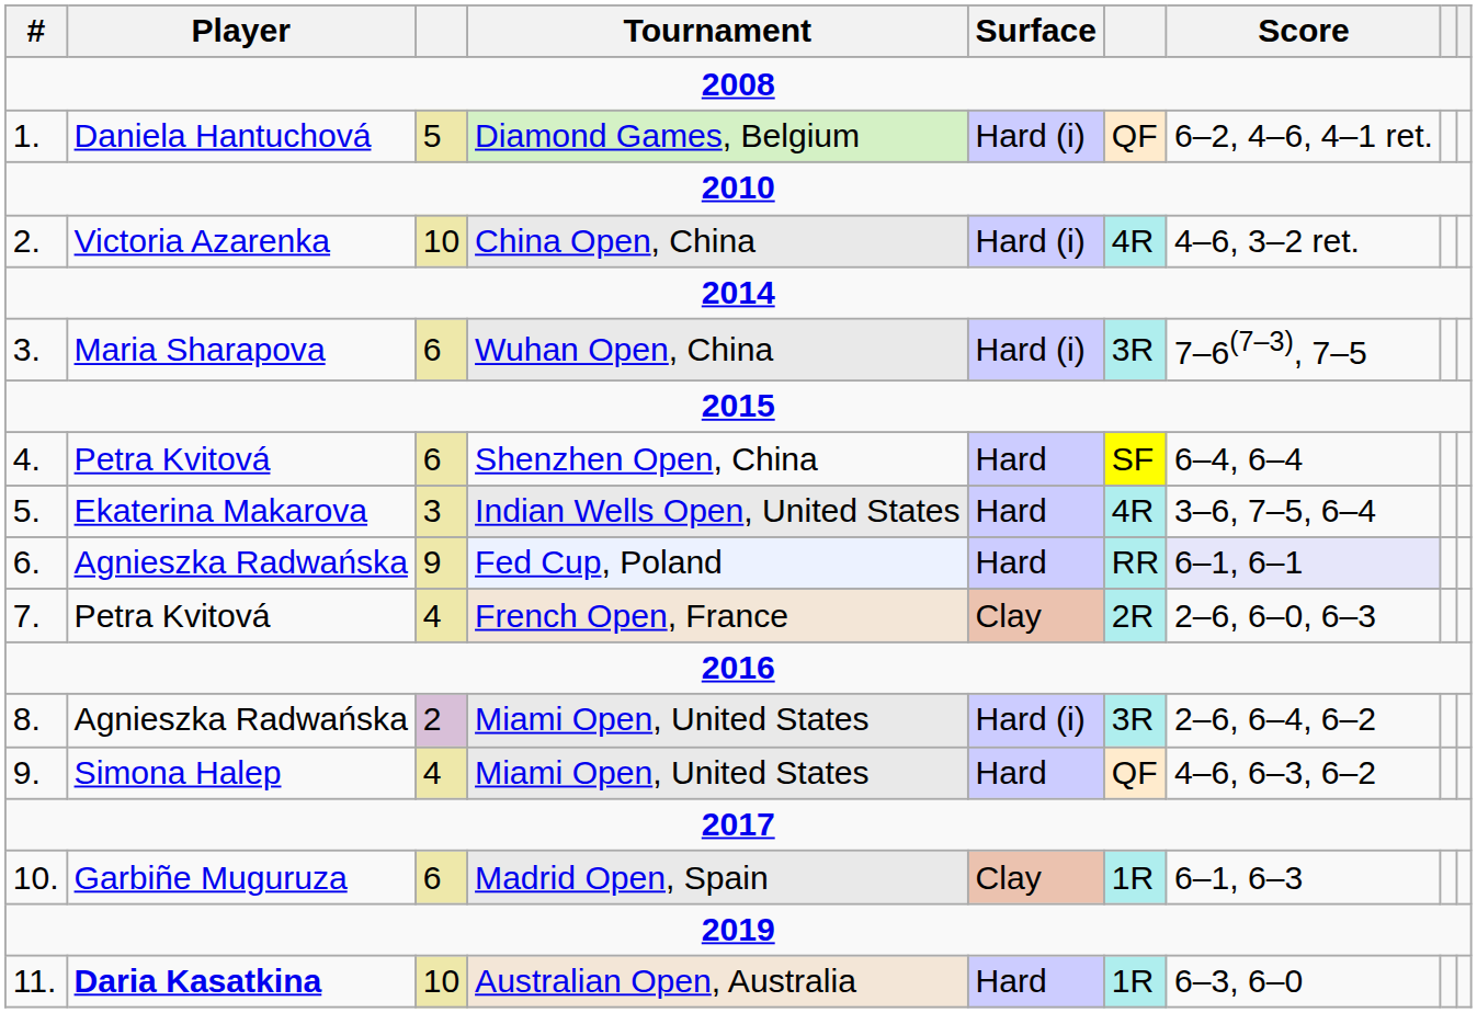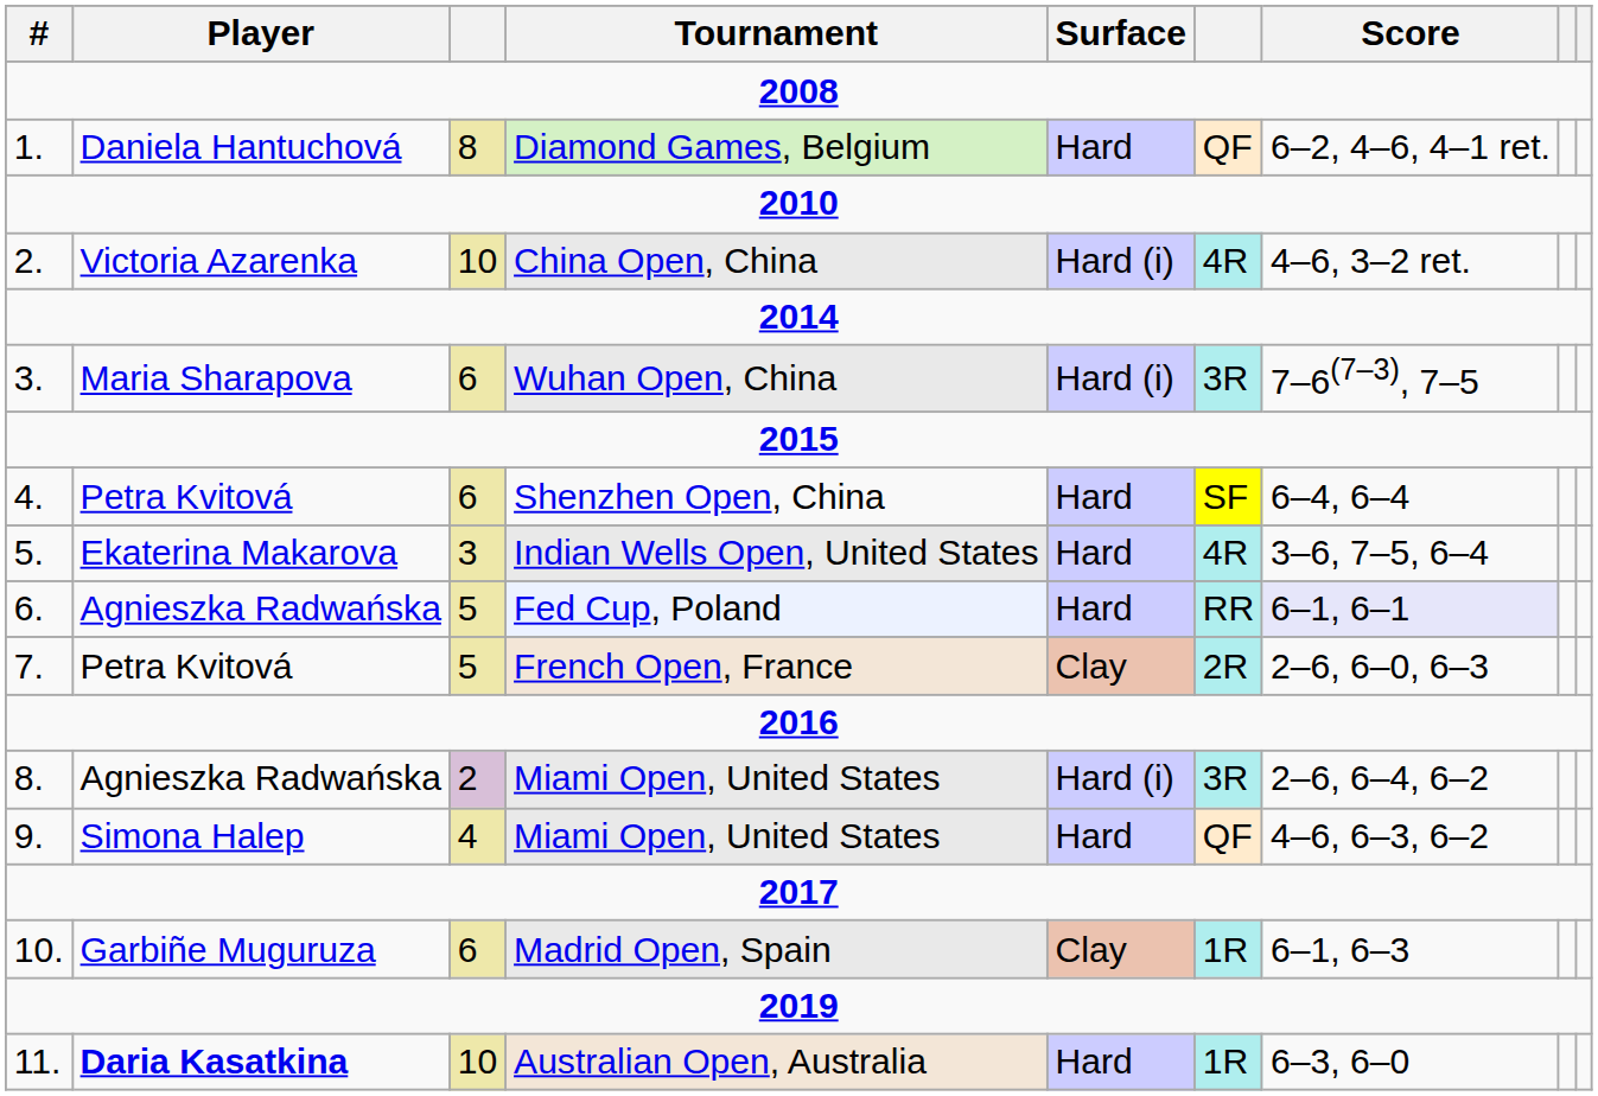Diamond Games, Belgium | column 3: 5 -> 8
Diamond Games, Belgium | Surface: Hard (i) -> Hard
Fed Cup, Poland | column 3: 9 -> 5
French Open, France | column 3: 4 -> 5
